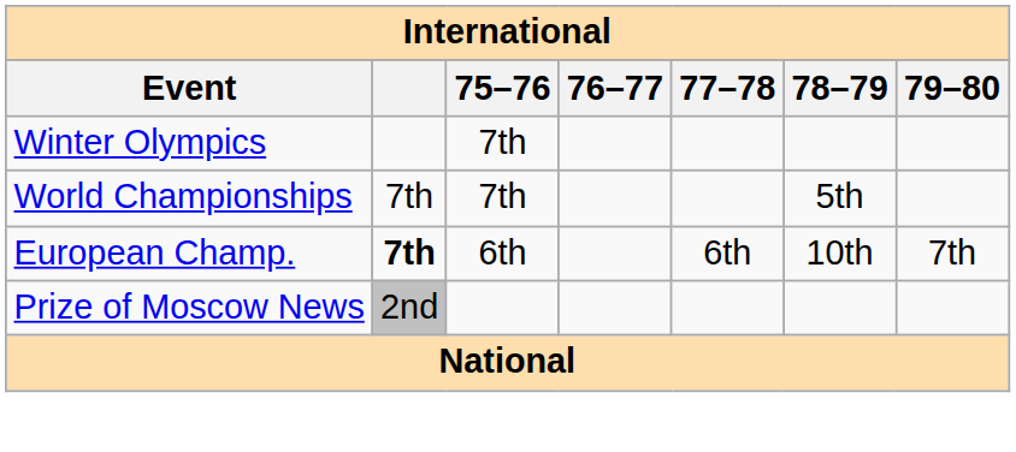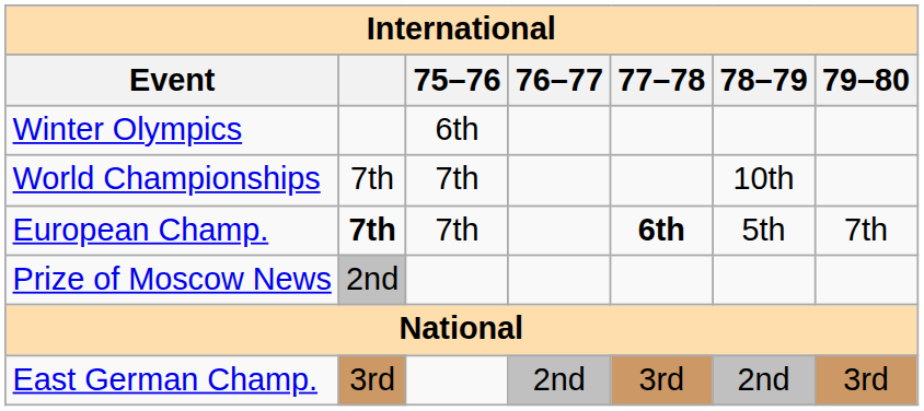Winter Olympics | 75–76: 7th -> 6th
World Championships | 78–79: 5th -> 10th
European Champ. | 75–76: 6th -> 7th
European Champ. | 77–78: normal -> bold
European Champ. | 78–79: 10th -> 5th
+ row: East German Champ. | 3rd | 2nd | 3rd | 2nd | 3rd
